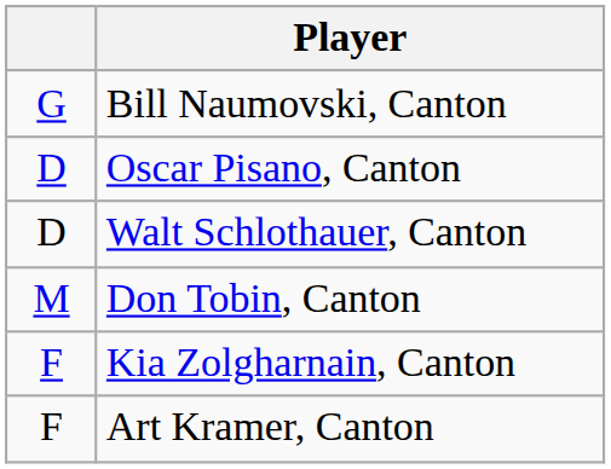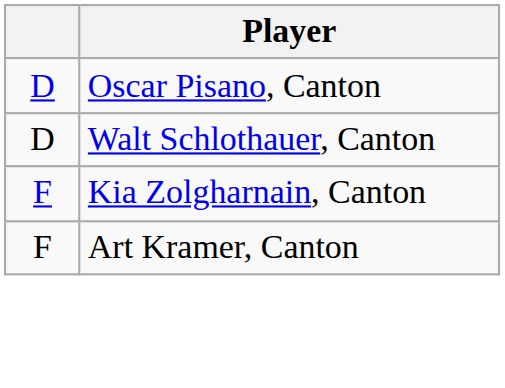- row: G | Bill Naumovski, Canton
- row: M | Don Tobin, Canton
